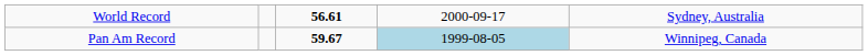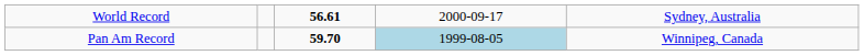Pan Am Record | column 3: 59.67 -> 59.70
